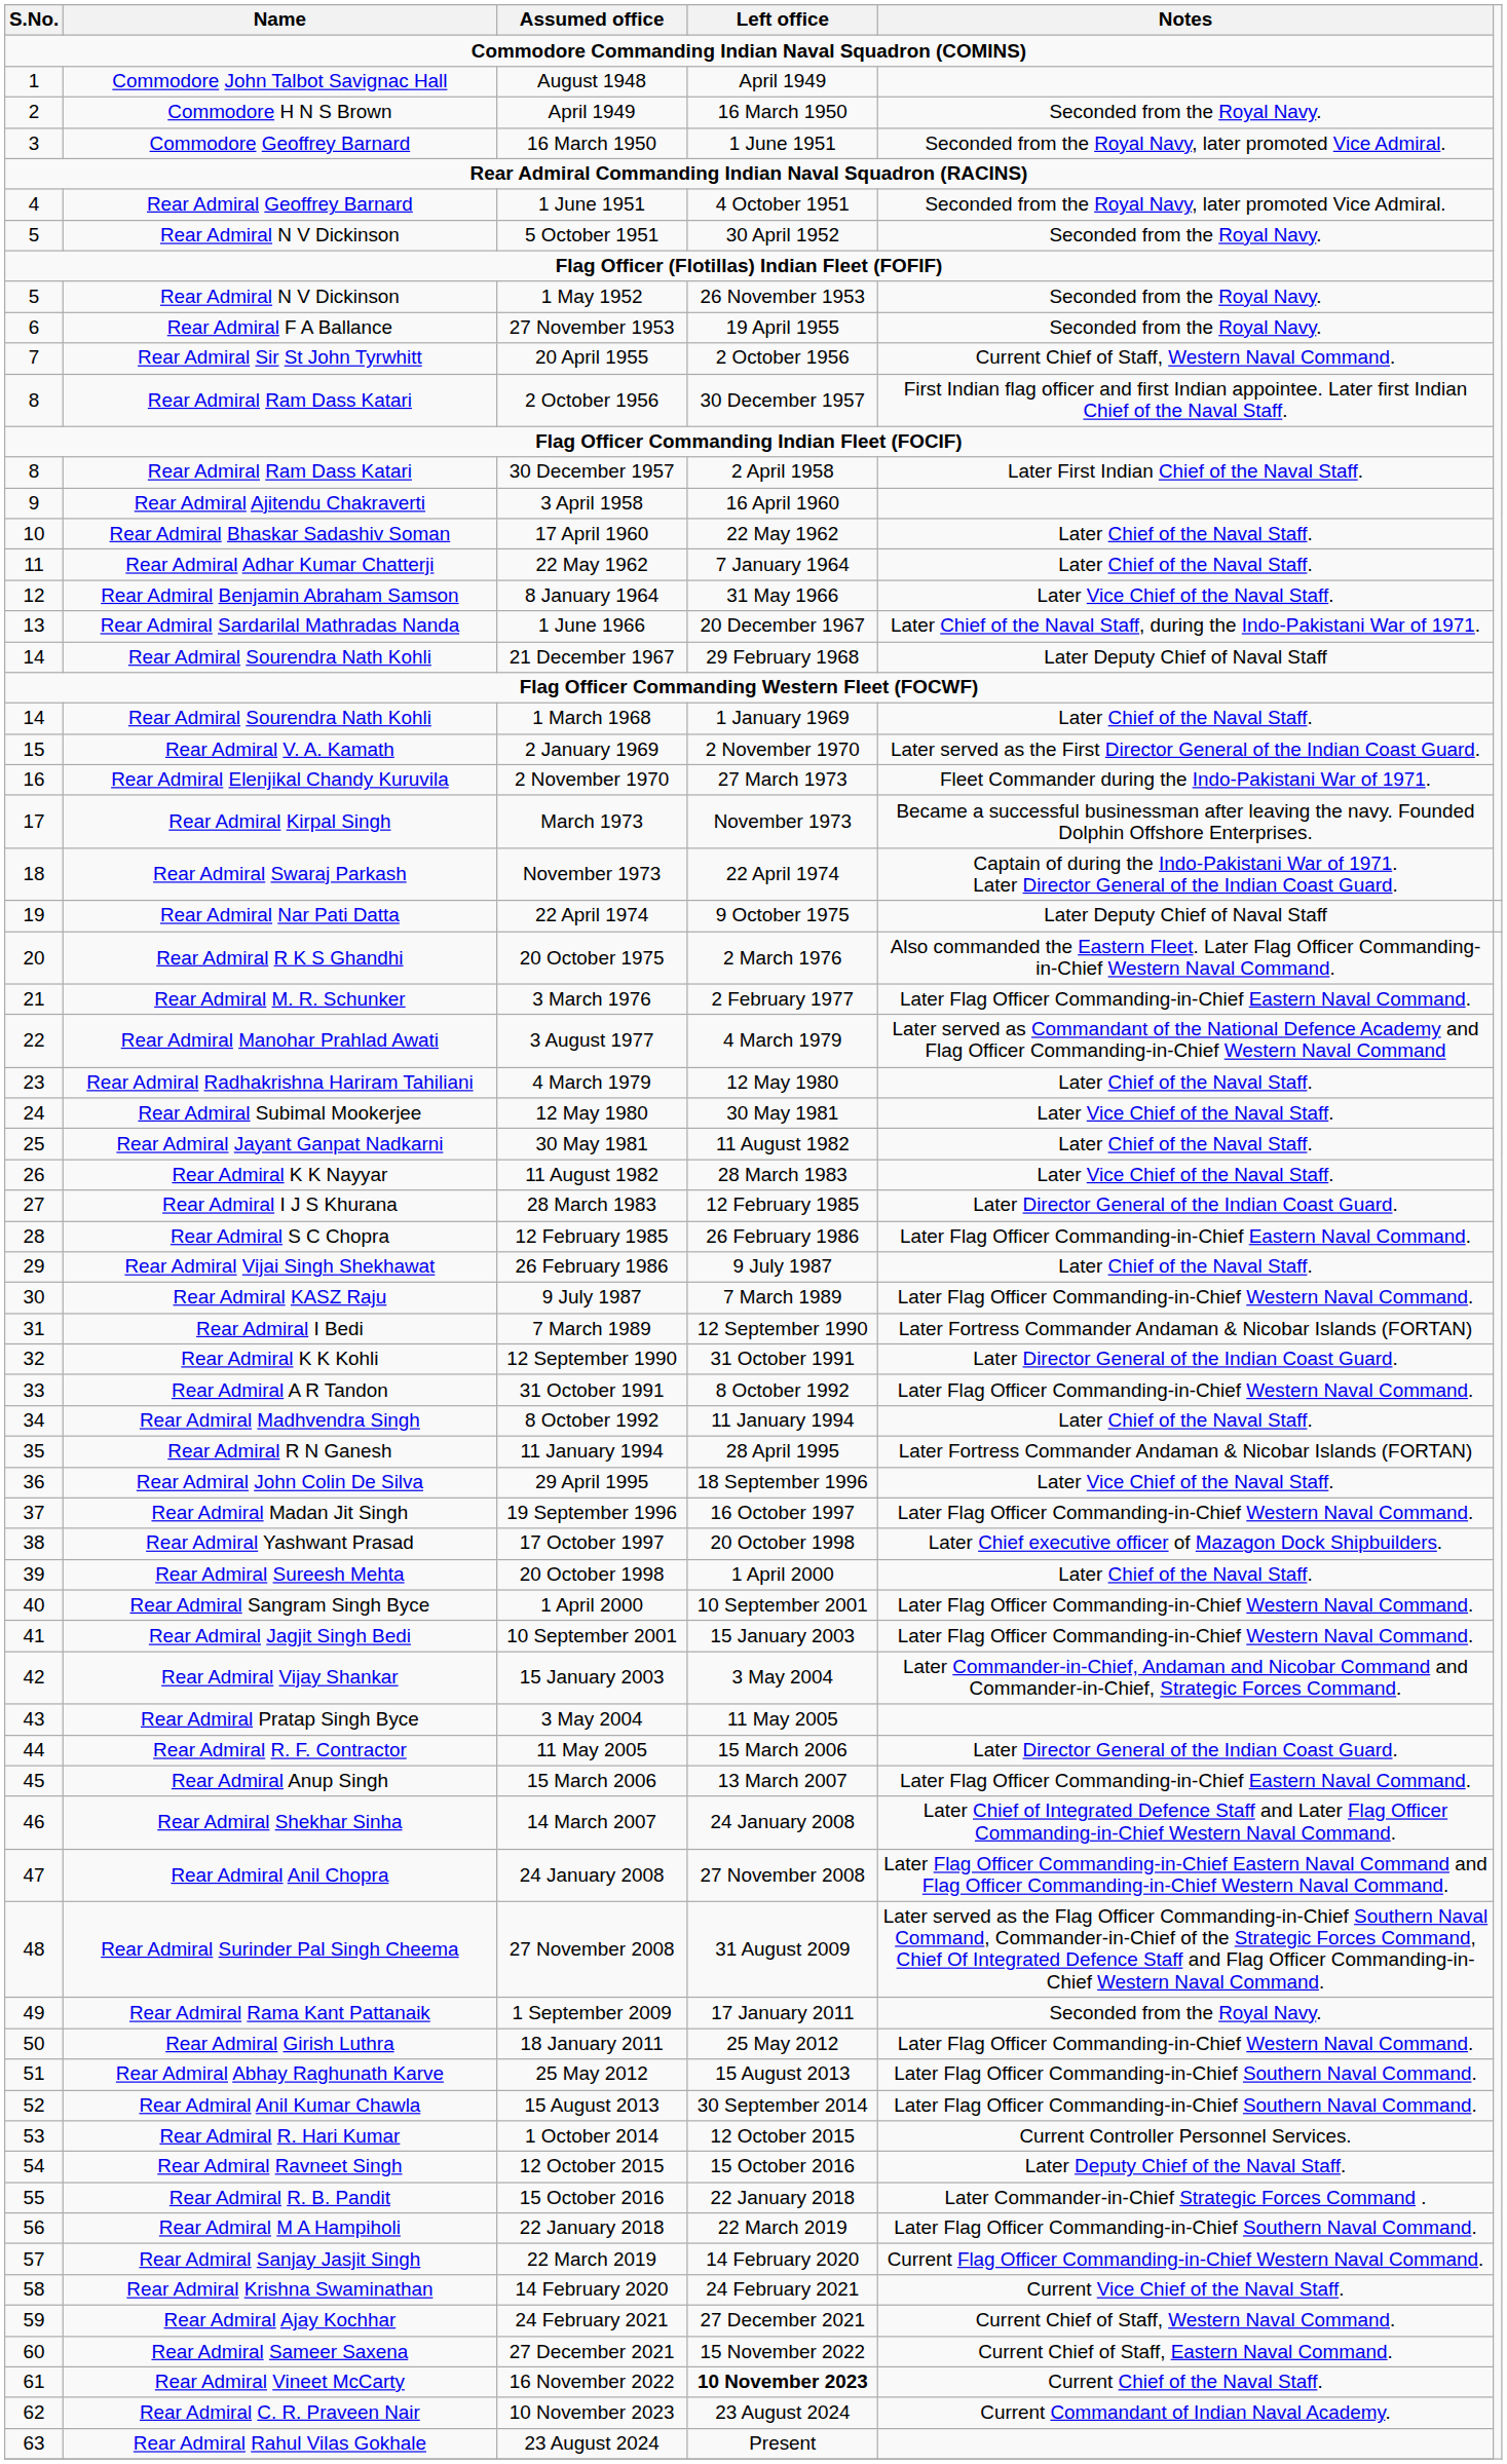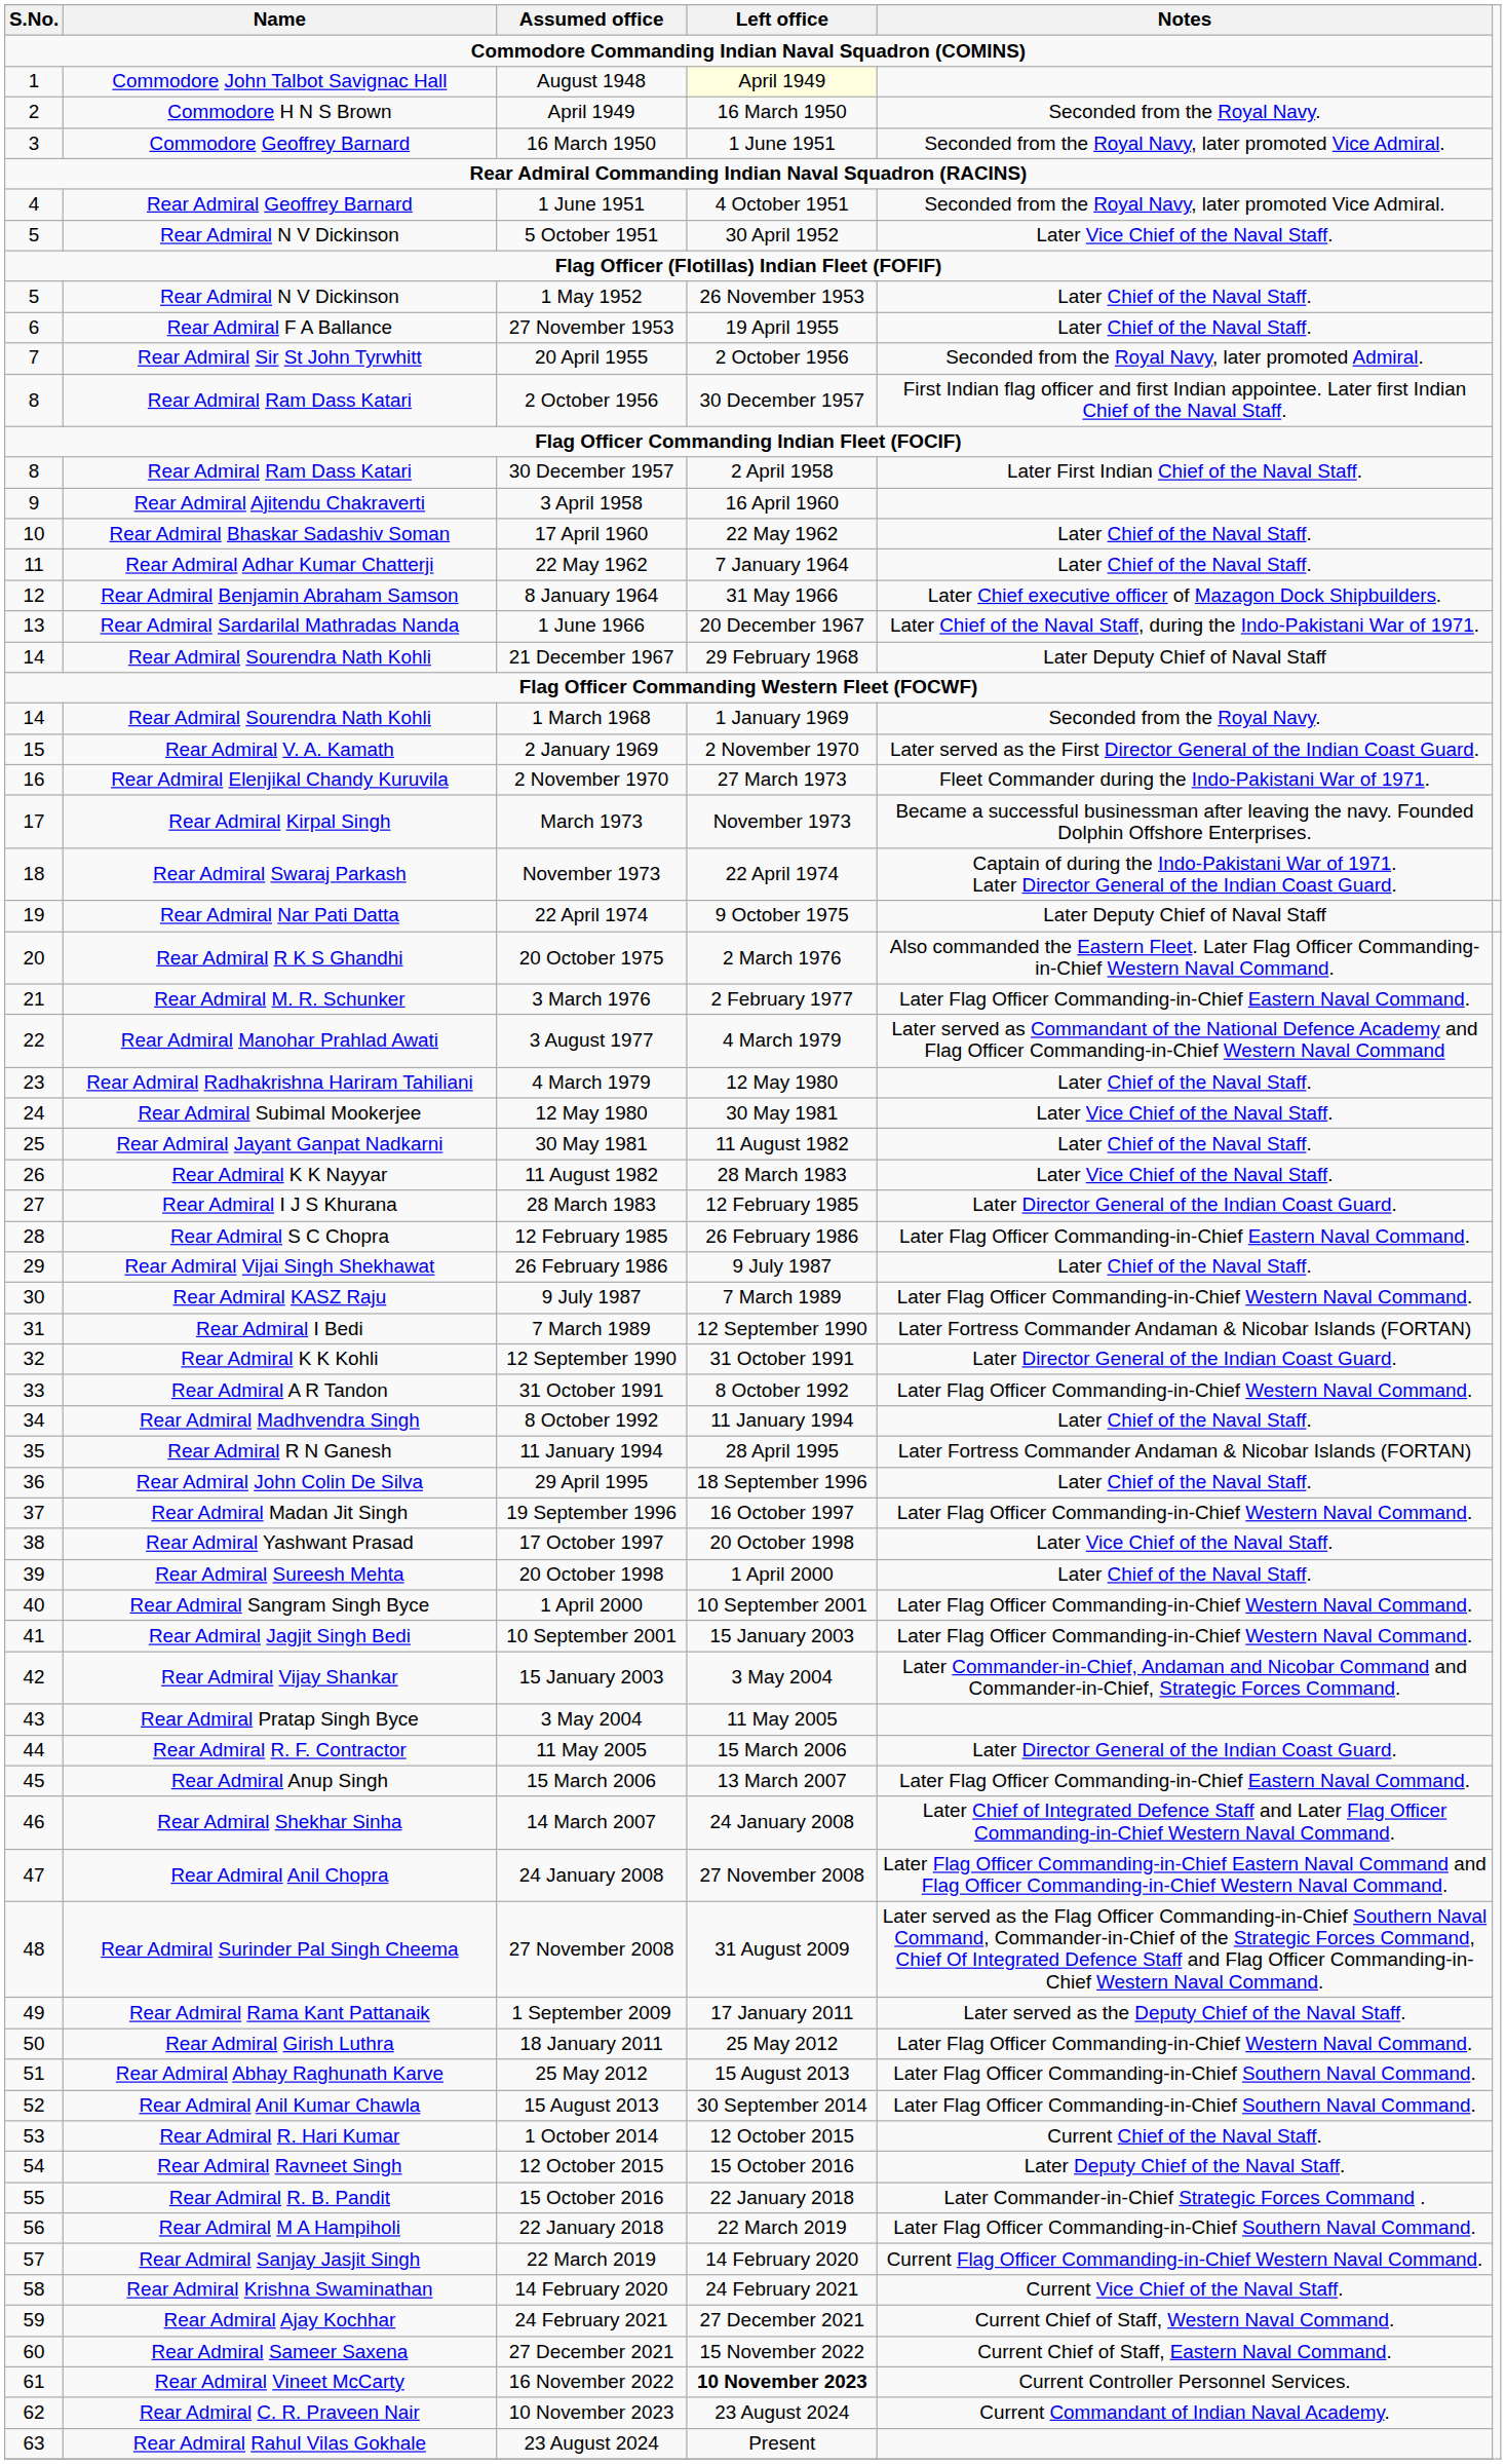August 1948 | Left office: no background -> lightyellow background
5 October 1951 | Notes: Seconded from the Royal Navy. -> Later Vice Chief of the Naval Staff.
1 May 1952 | Notes: Seconded from the Royal Navy. -> Later Chief of the Naval Staff.
27 November 1953 | Notes: Seconded from the Royal Navy. -> Later Chief of the Naval Staff.
20 April 1955 | Notes: Current Chief of Staff, Western Naval Command. -> Seconded from the Royal Navy, later promoted Admiral.
8 January 1964 | Notes: Later Vice Chief of the Naval Staff. -> Later Chief executive officer of Mazagon Dock Shipbuilders.
1 March 1968 | Notes: Later Chief of the Naval Staff. -> Seconded from the Royal Navy.
29 April 1995 | Notes: Later Vice Chief of the Naval Staff. -> Later Chief of the Naval Staff.
17 October 1997 | Notes: Later Chief executive officer of Mazagon Dock Shipbuilders. -> Later Vice Chief of the Naval Staff.
1 September 2009 | Notes: Seconded from the Royal Navy. -> Later served as the Deputy Chief of the Naval Staff.
1 October 2014 | Notes: Current Controller Personnel Services. -> Current Chief of the Naval Staff.
16 November 2022 | Notes: Current Chief of the Naval Staff. -> Current Controller Personnel Services.
